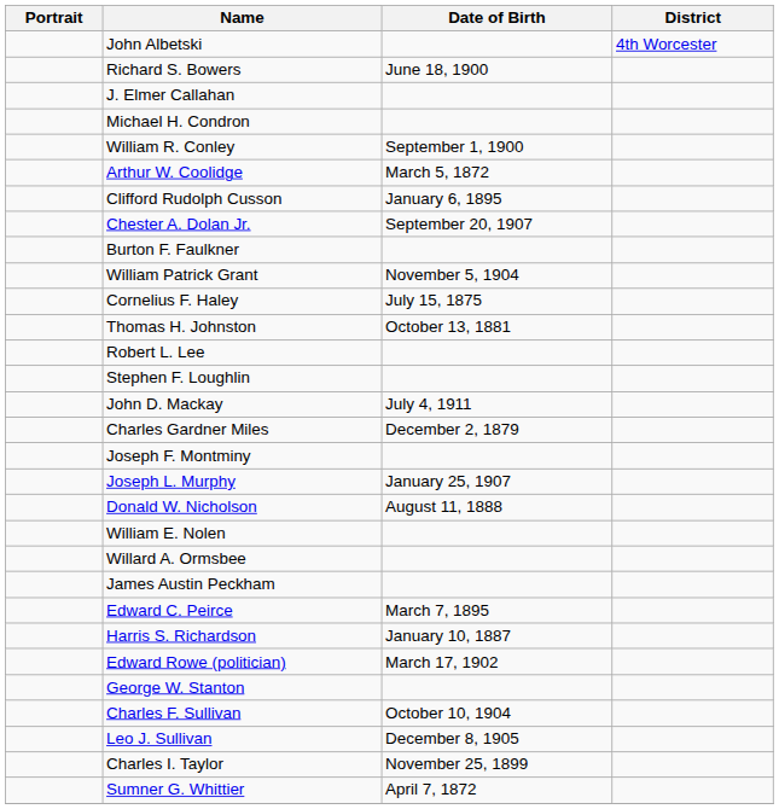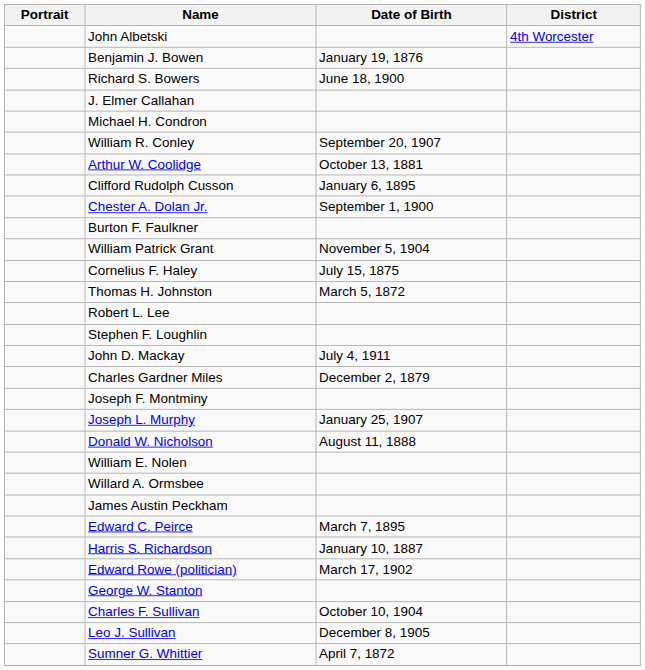+ row: Benjamin J. Bowen | January 19, 1876
William R. Conley | Date of Birth: September 1, 1900 -> September 20, 1907
Arthur W. Coolidge | Date of Birth: March 5, 1872 -> October 13, 1881
Chester A. Dolan Jr. | Date of Birth: September 20, 1907 -> September 1, 1900
Thomas H. Johnston | Date of Birth: October 13, 1881 -> March 5, 1872
- row: Charles I. Taylor | November 25, 1899
